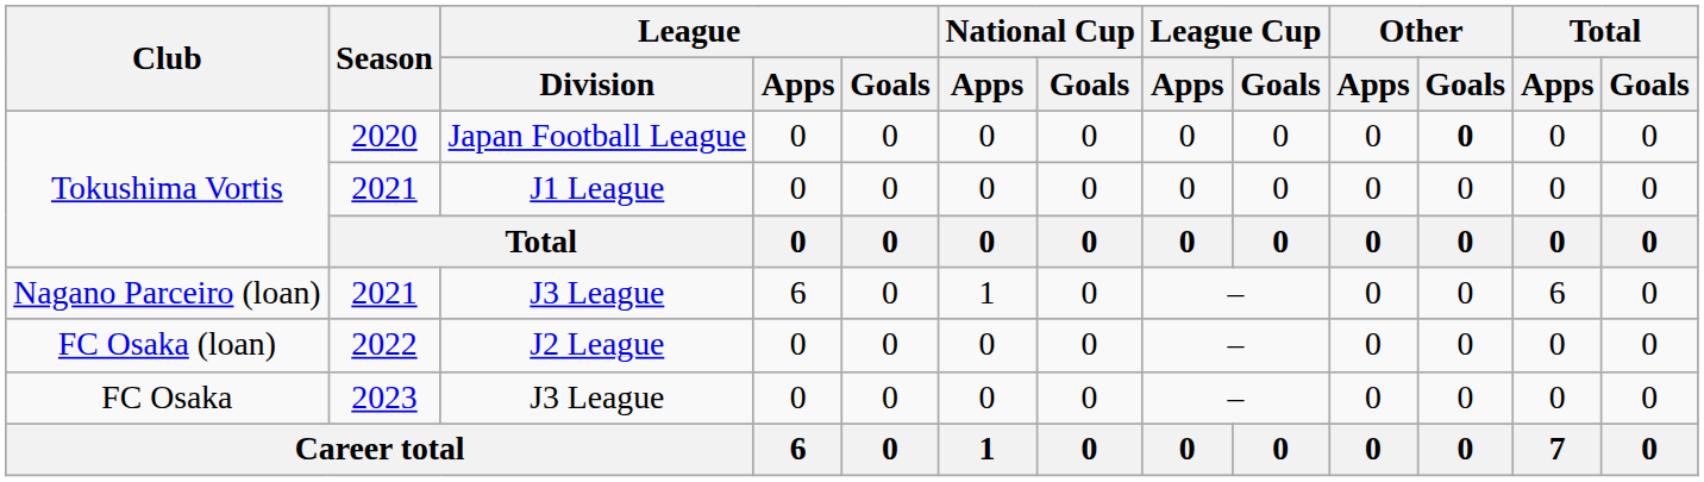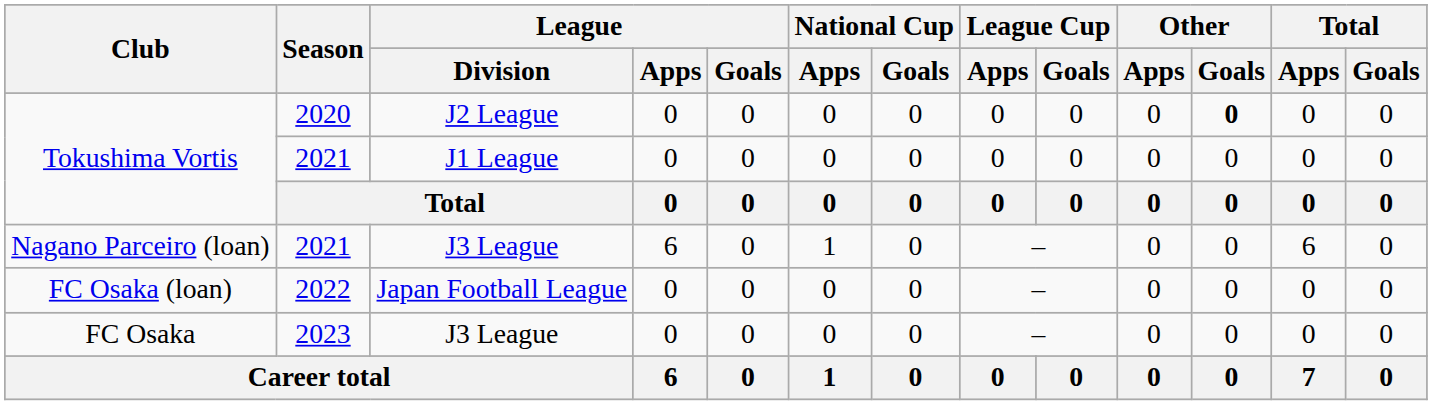Tokushima Vortis / 2020 | League / Division: Japan Football League -> J2 League
FC Osaka (loan) | League / Division: J2 League -> Japan Football League
